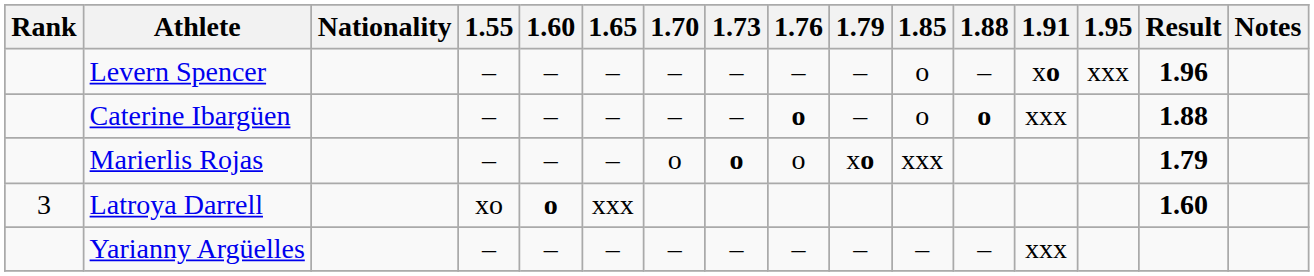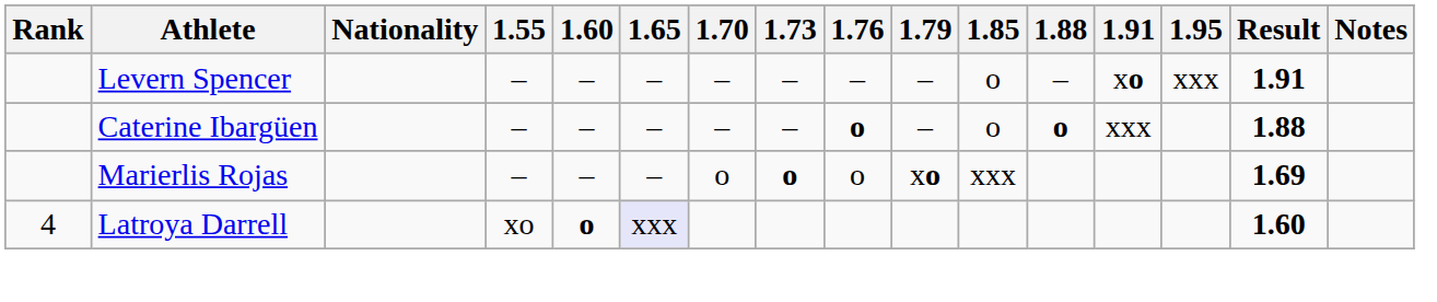Levern Spencer | Result: 1.96 -> 1.91
Marierlis Rojas | Result: 1.79 -> 1.69
Latroya Darrell | Rank: 3 -> 4
Latroya Darrell | 1.65: no background -> lavender background
- row: Yarianny Argüelles | – | – | – | – | – | – | – | – | – | xxx
